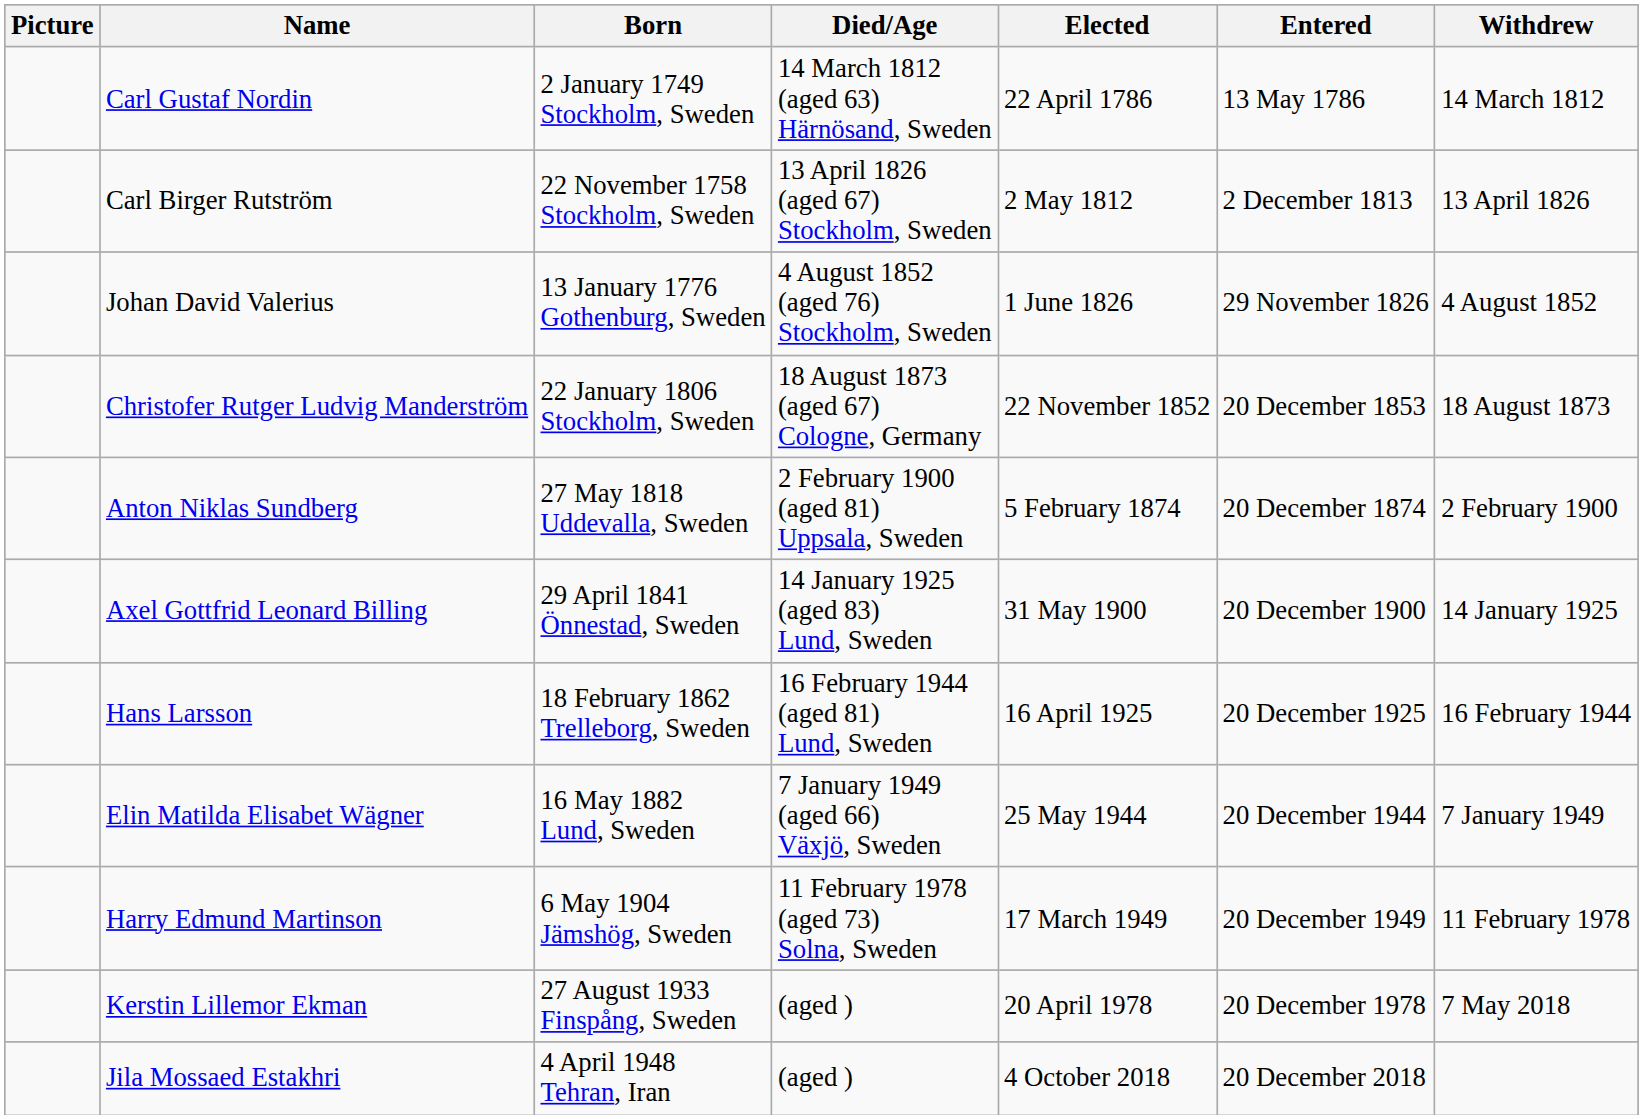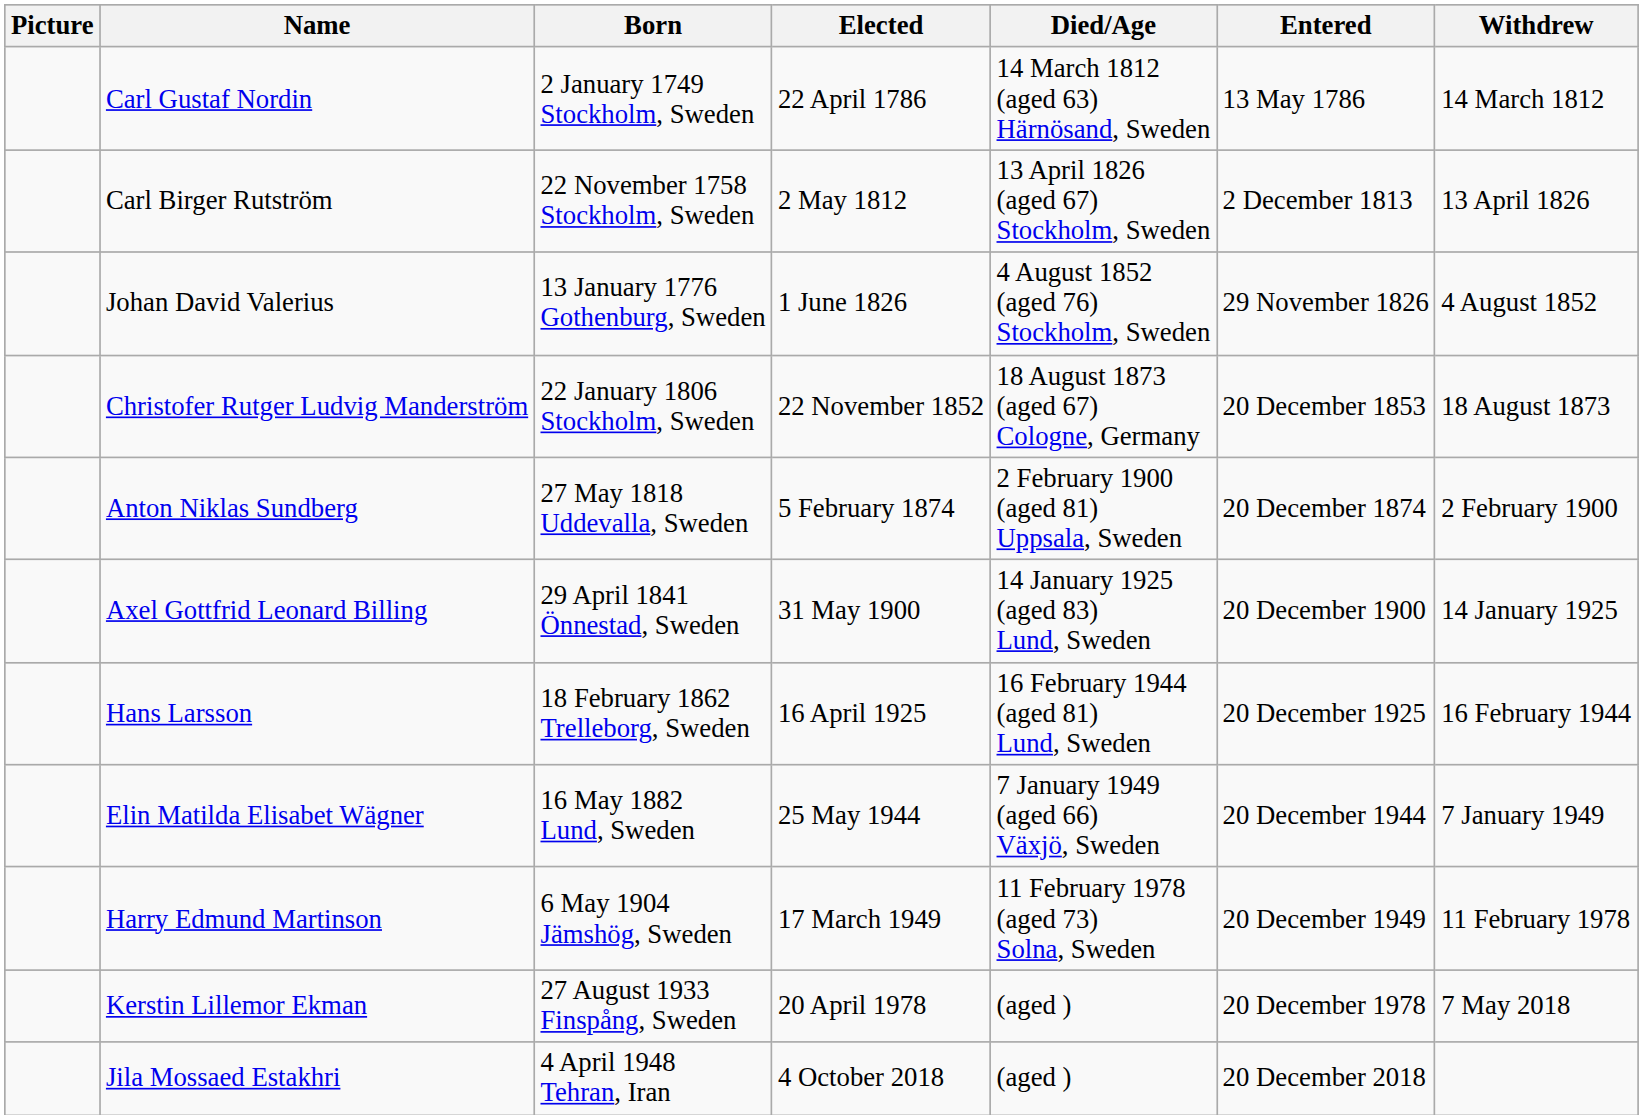columns swapped: Died/Age <-> Elected
